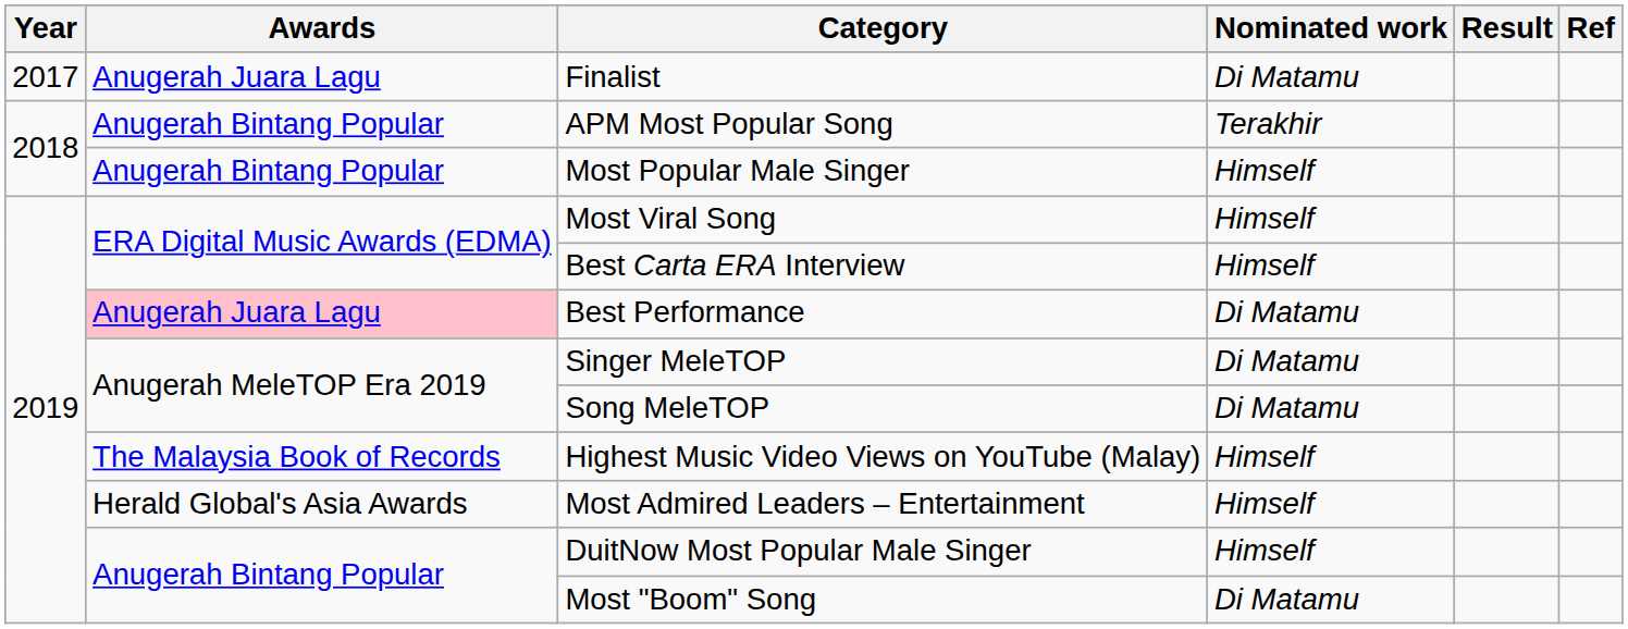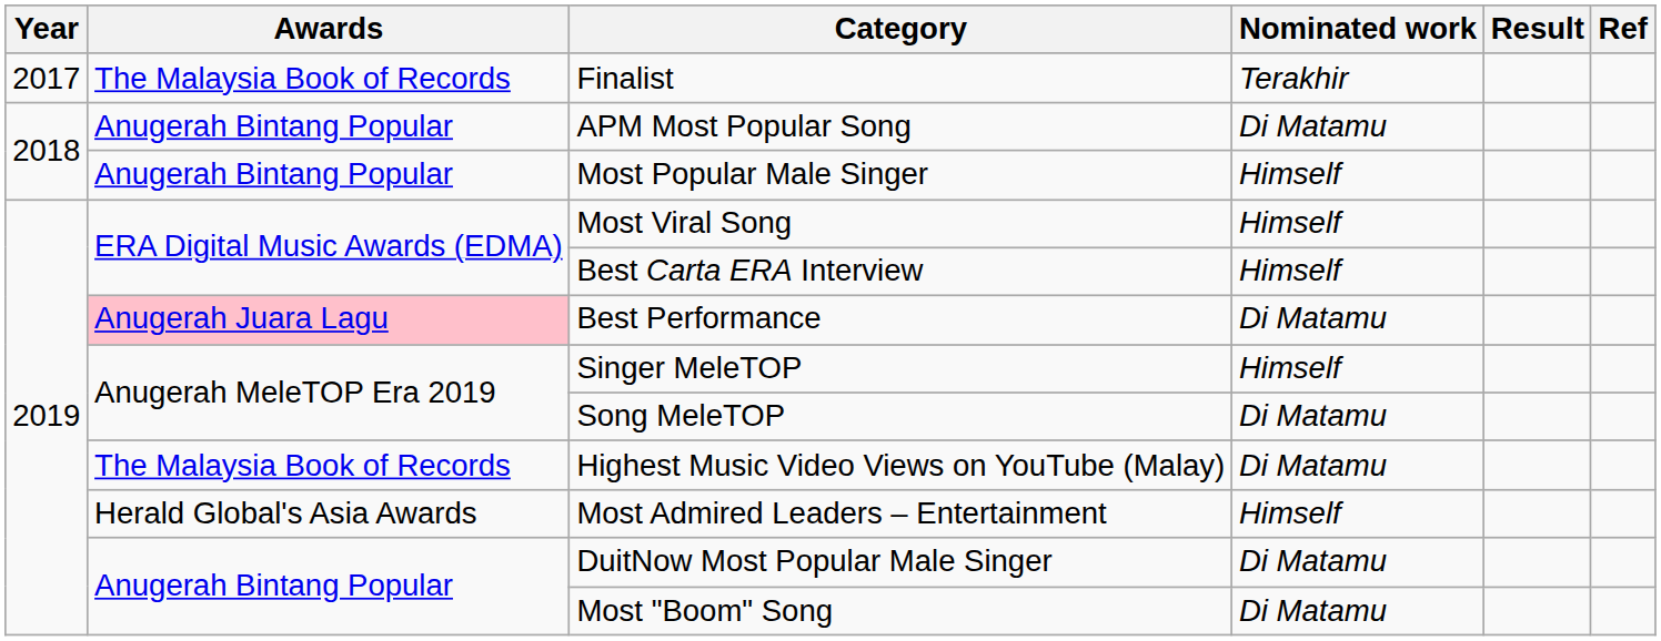Finalist | Awards: Anugerah Juara Lagu -> The Malaysia Book of Records
Finalist | Nominated work: Di Matamu -> Terakhir
APM Most Popular Song | Nominated work: Terakhir -> Di Matamu
Singer MeleTOP | Nominated work: Di Matamu -> Himself
Highest Music Video Views on YouTube (Malay) | Nominated work: Himself -> Di Matamu
DuitNow Most Popular Male Singer | Nominated work: Himself -> Di Matamu
